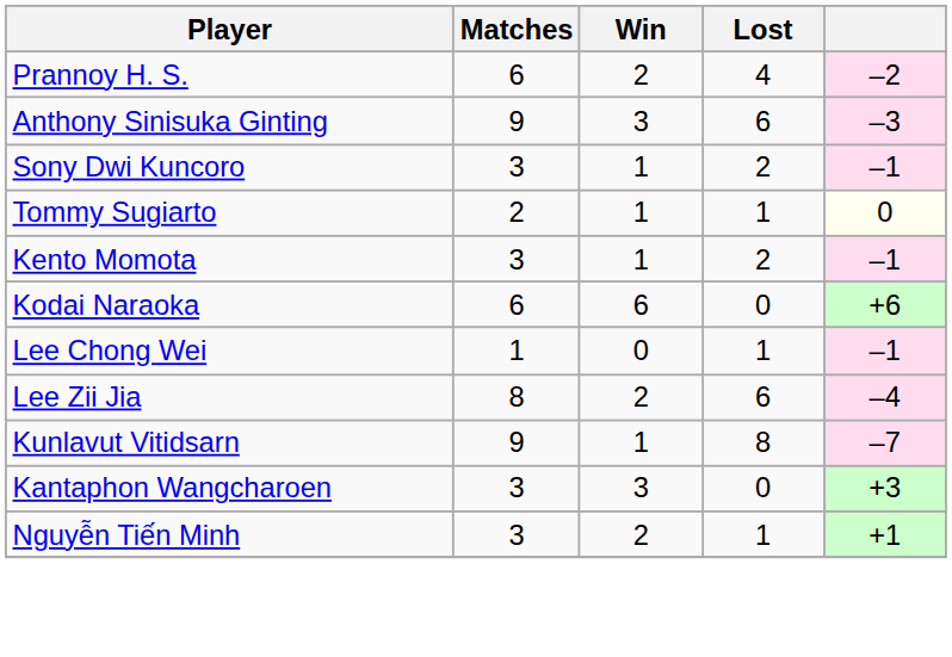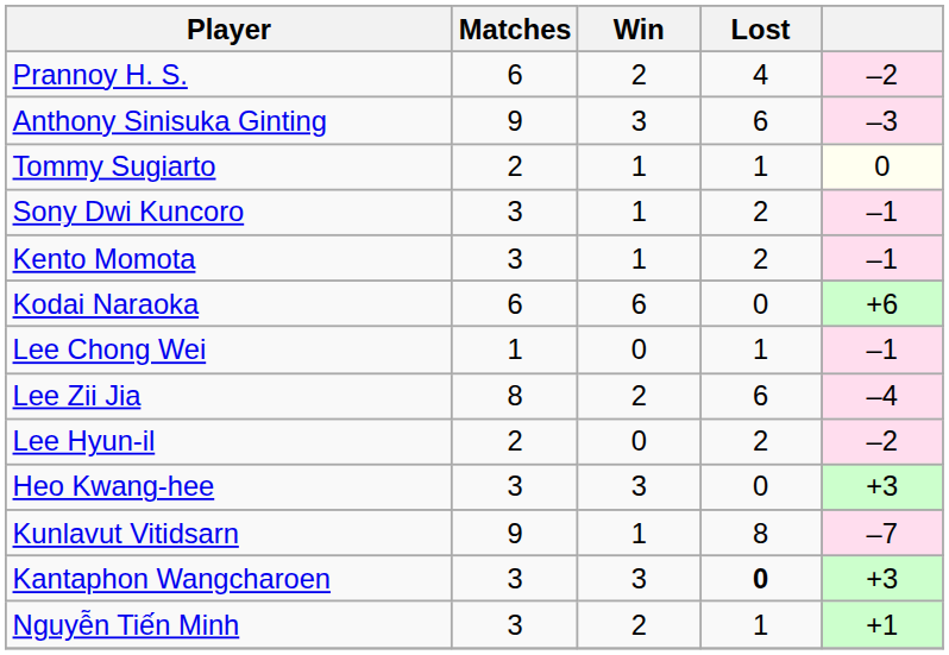rows swapped: Sony Dwi Kuncoro <-> Tommy Sugiarto
+ row: Lee Hyun-il | 2 | 0 | 2 | –2
+ row: Heo Kwang-hee | 3 | 3 | 0 | +3
Kantaphon Wangcharoen | Lost: normal -> bold
